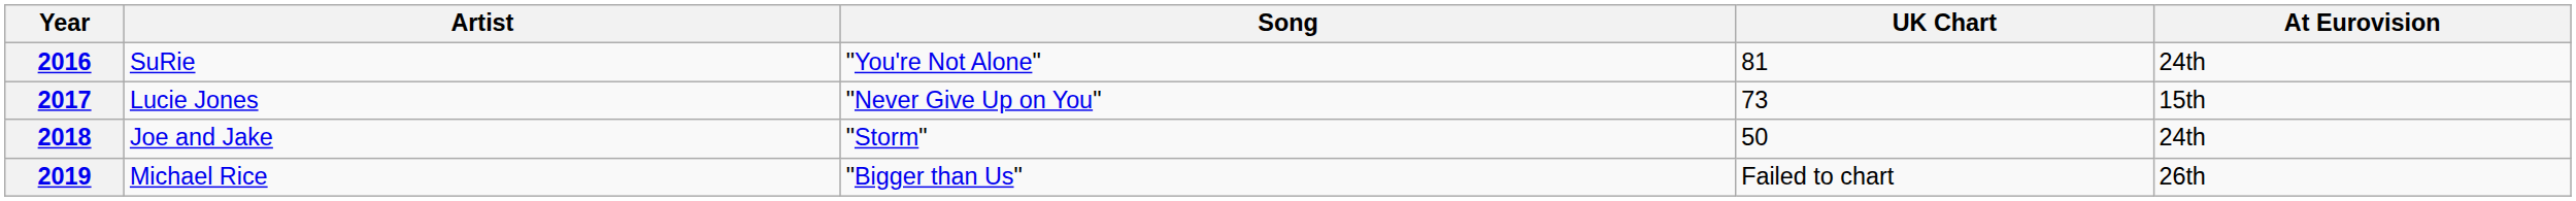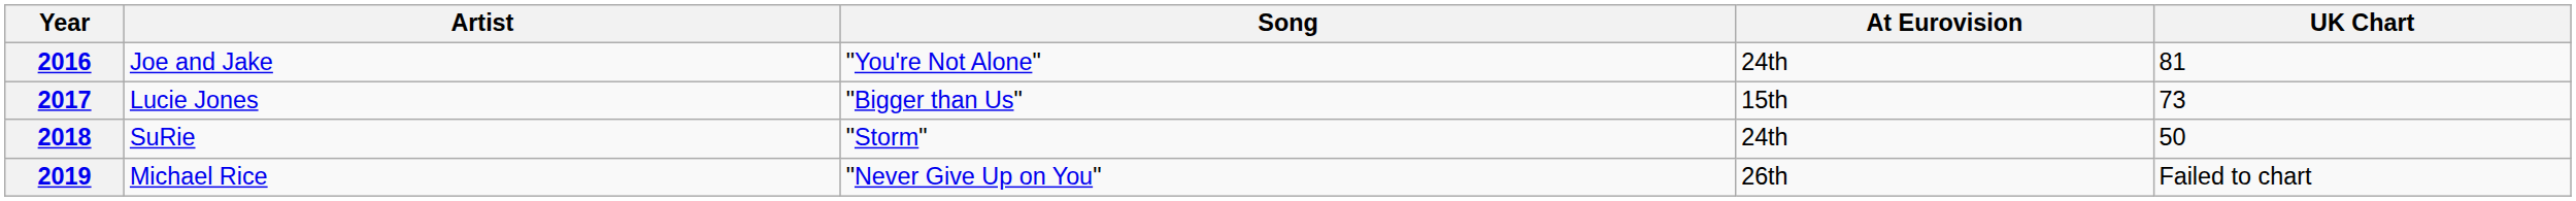columns swapped: UK Chart <-> At Eurovision
2016 | Artist: SuRie -> Joe and Jake
2017 | Song: "Never Give Up on You" -> "Bigger than Us"
2018 | Artist: Joe and Jake -> SuRie
2019 | Song: "Bigger than Us" -> "Never Give Up on You"
